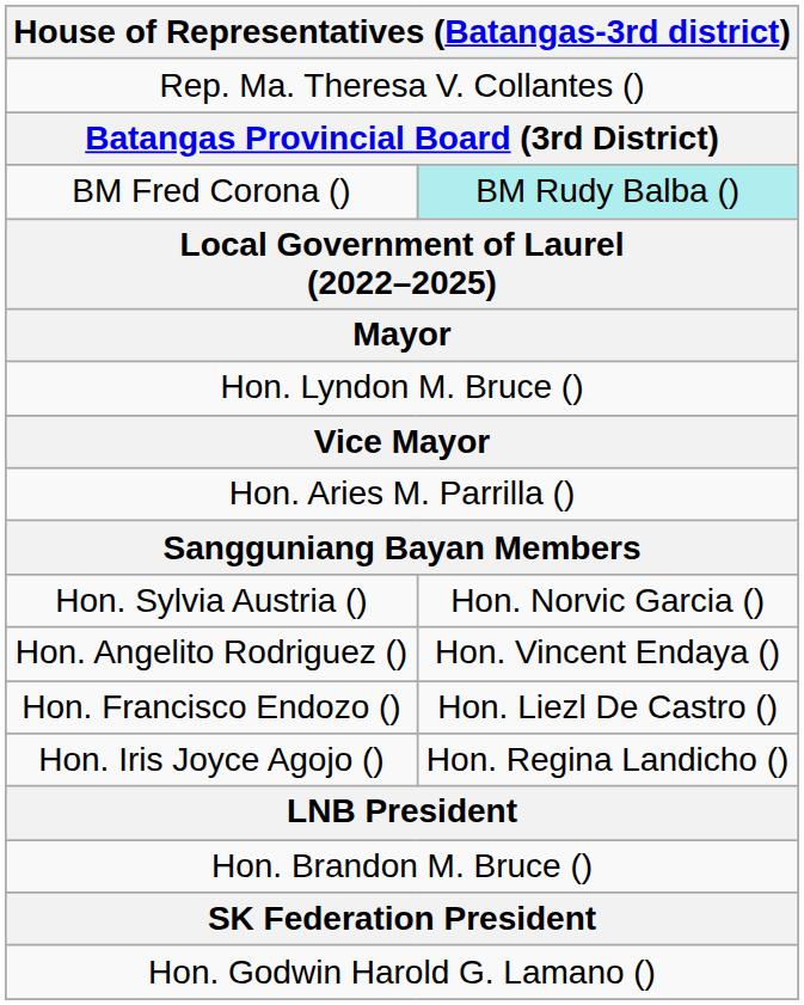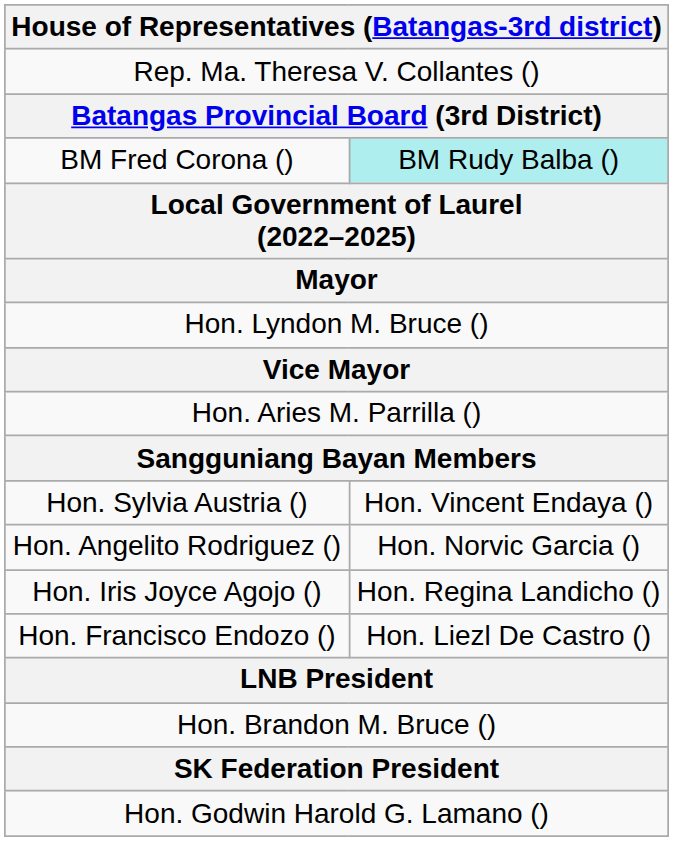Hon. Sylvia Austria () | column 2: Hon. Norvic Garcia () -> Hon. Vincent Endaya ()
Hon. Angelito Rodriguez () | column 2: Hon. Vincent Endaya () -> Hon. Norvic Garcia ()
rows swapped: Hon. Francisco Endozo () <-> Hon. Iris Joyce Agojo ()
